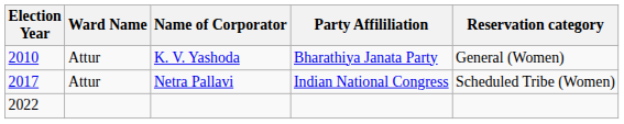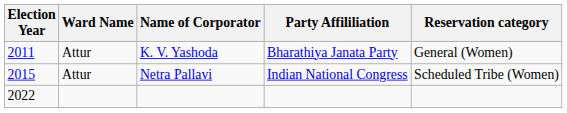K. V. Yashoda | Election Year: 2010 -> 2011
Netra Pallavi | Election Year: 2017 -> 2015
